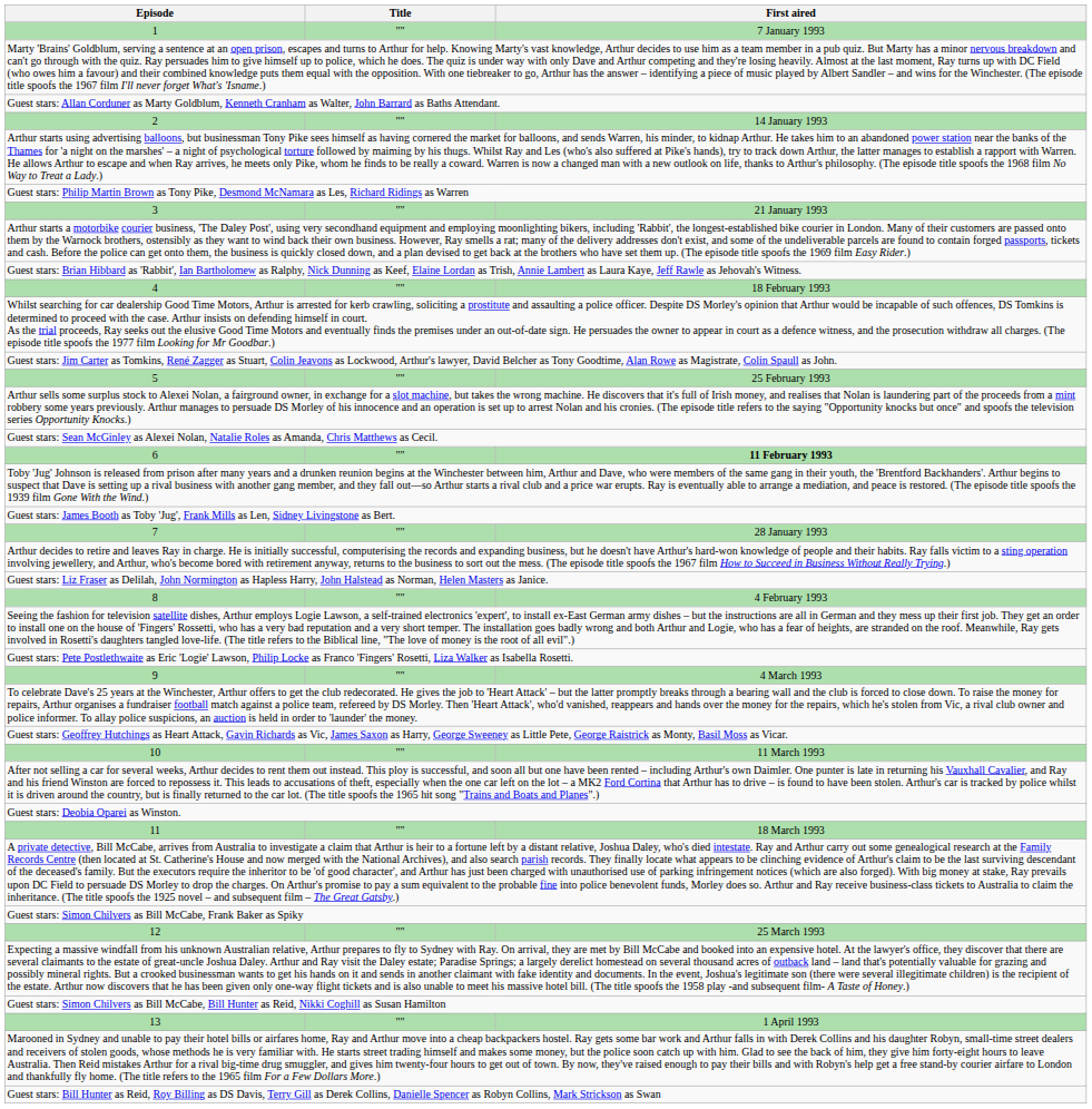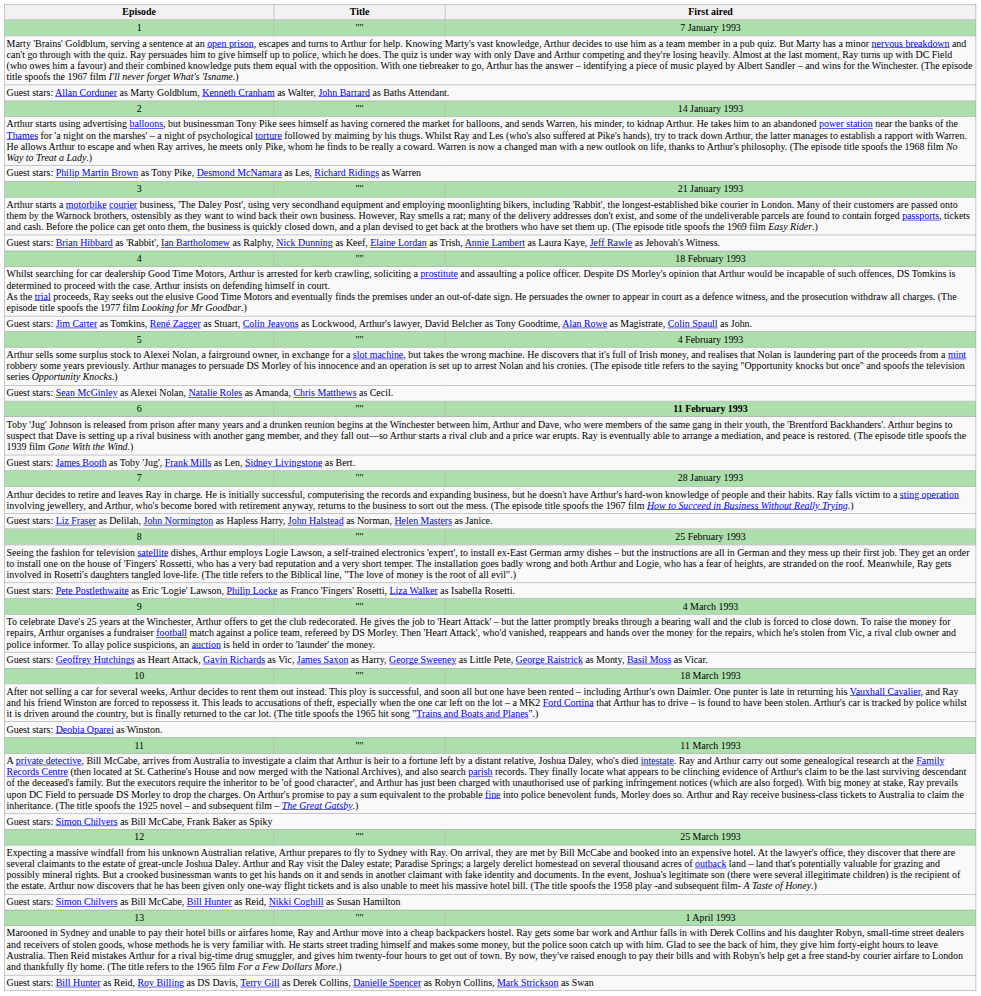5 | First aired: 25 February 1993 -> 4 February 1993
8 | First aired: 4 February 1993 -> 25 February 1993
10 | First aired: 11 March 1993 -> 18 March 1993
11 | First aired: 18 March 1993 -> 11 March 1993
